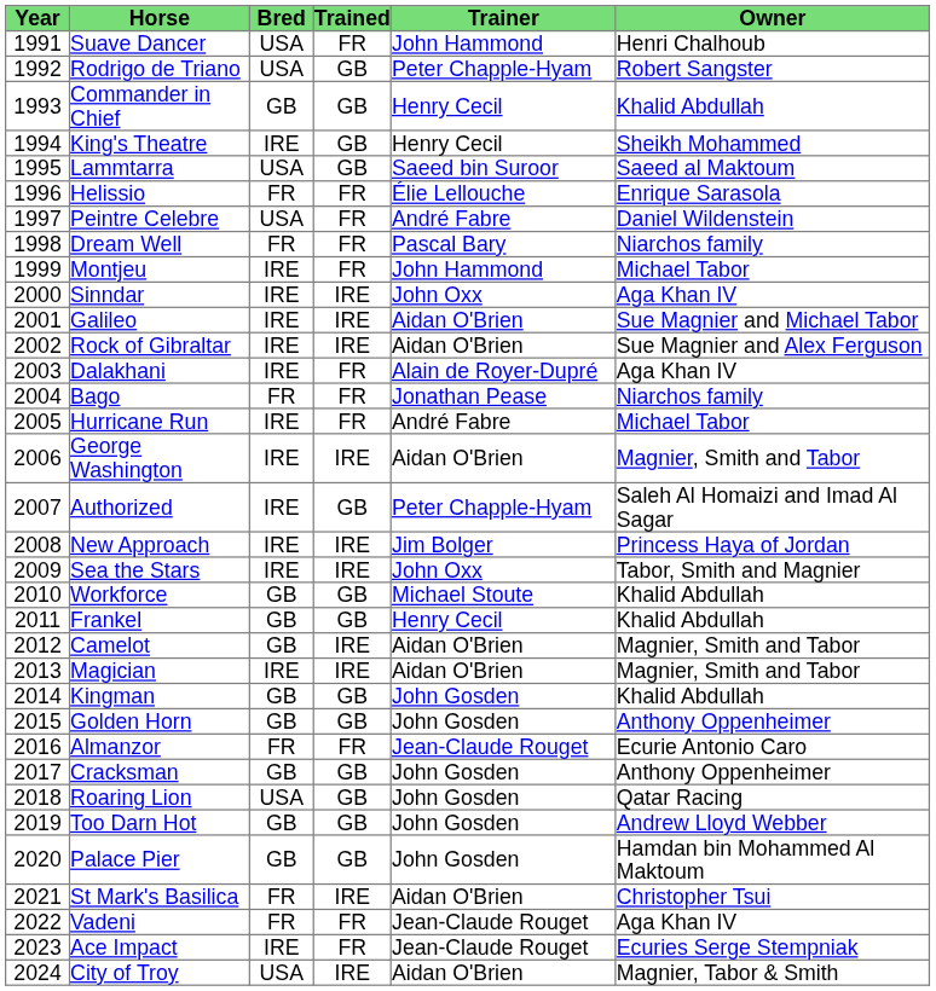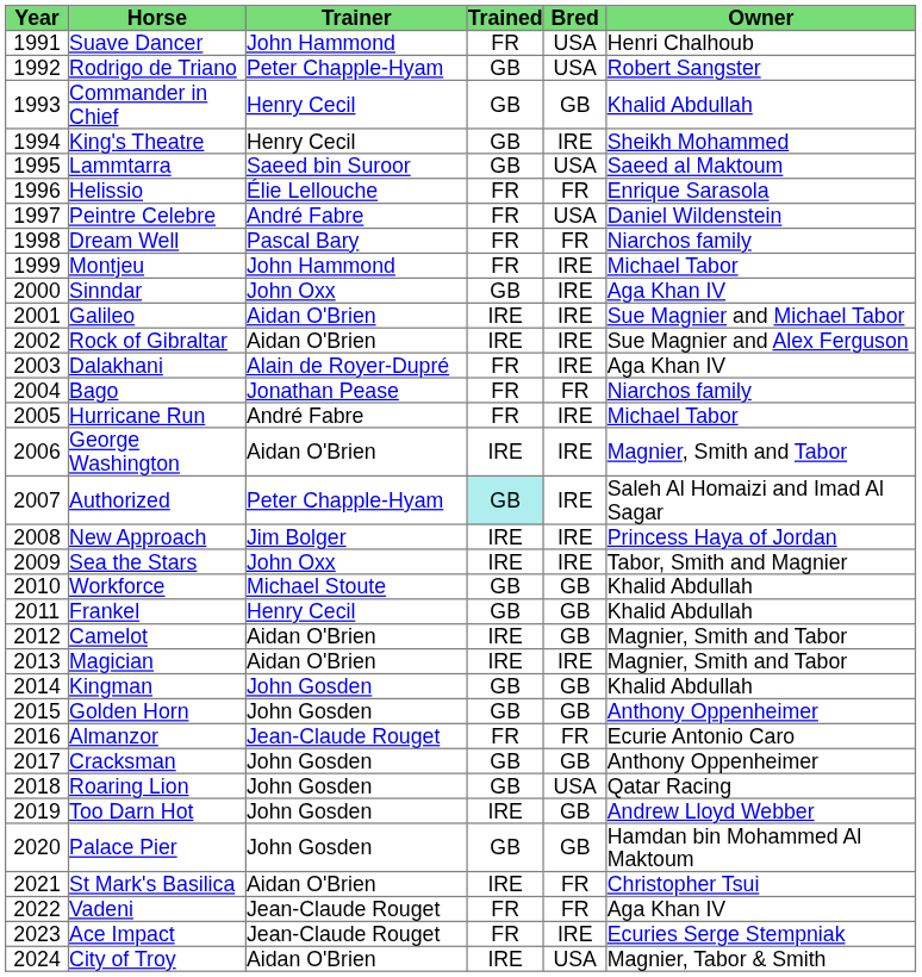columns swapped: Bred <-> Trainer
Sinndar | Trained: IRE -> GB
Authorized | Trained: no background -> paleturquoise background
Too Darn Hot | Trained: GB -> IRE
